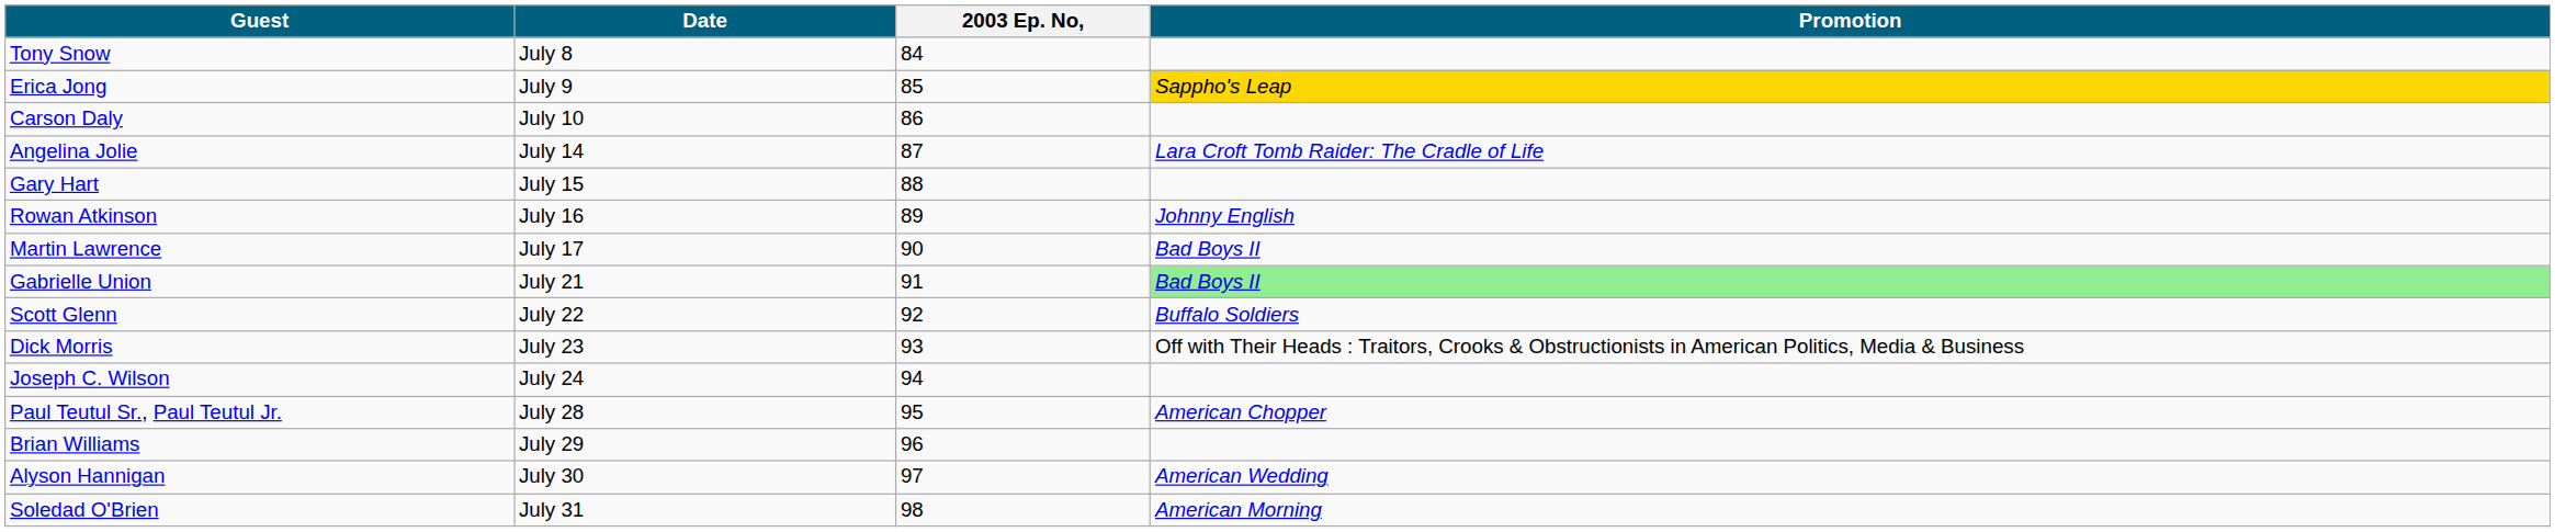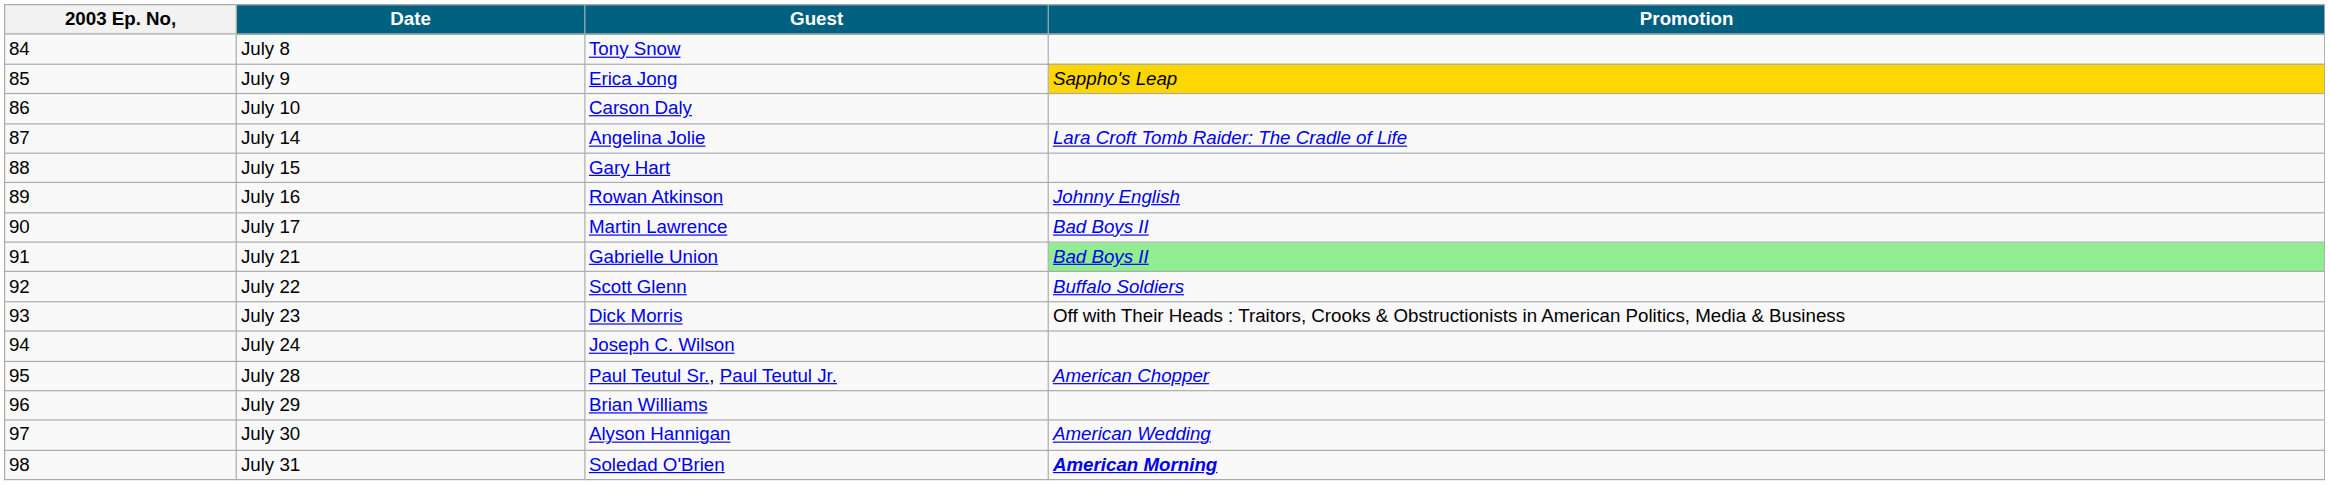columns swapped: 2003 Ep. No, <-> Guest
July 31 | Promotion: normal -> bold
